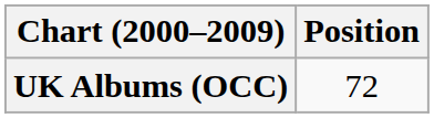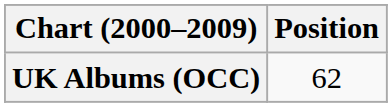UK Albums (OCC) | Position: 72 -> 62
